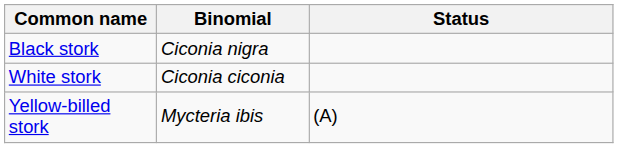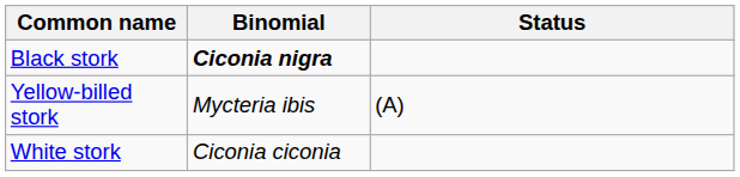Black stork | Binomial: normal -> bold
rows swapped: White stork <-> Yellow-billed stork
